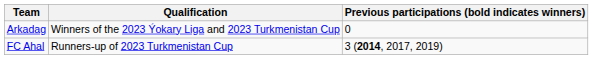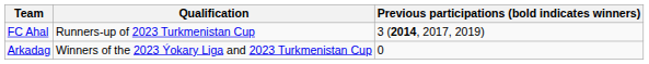rows swapped: FC Ahal <-> Arkadag
